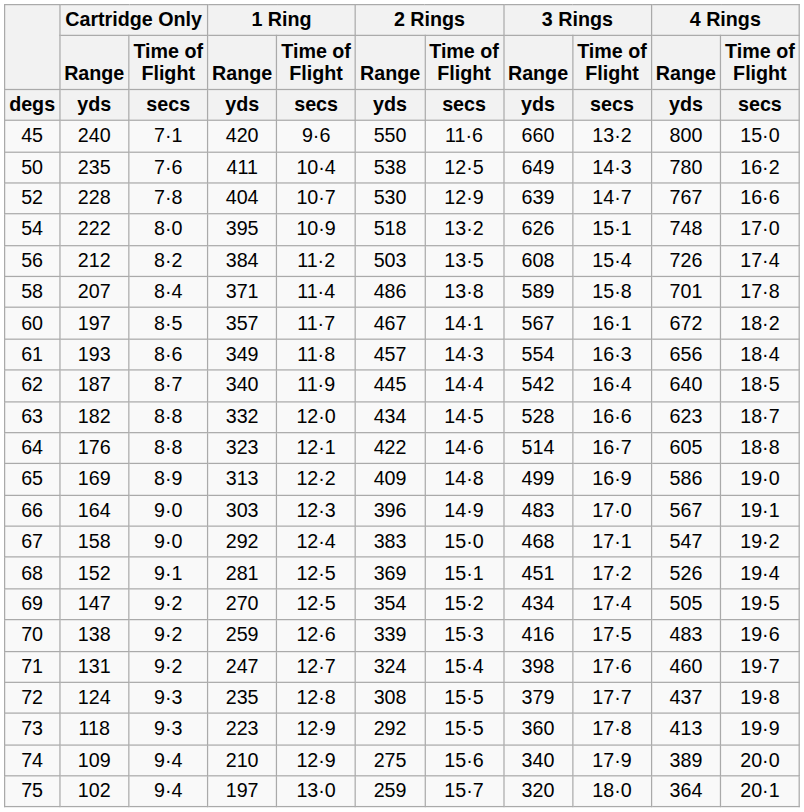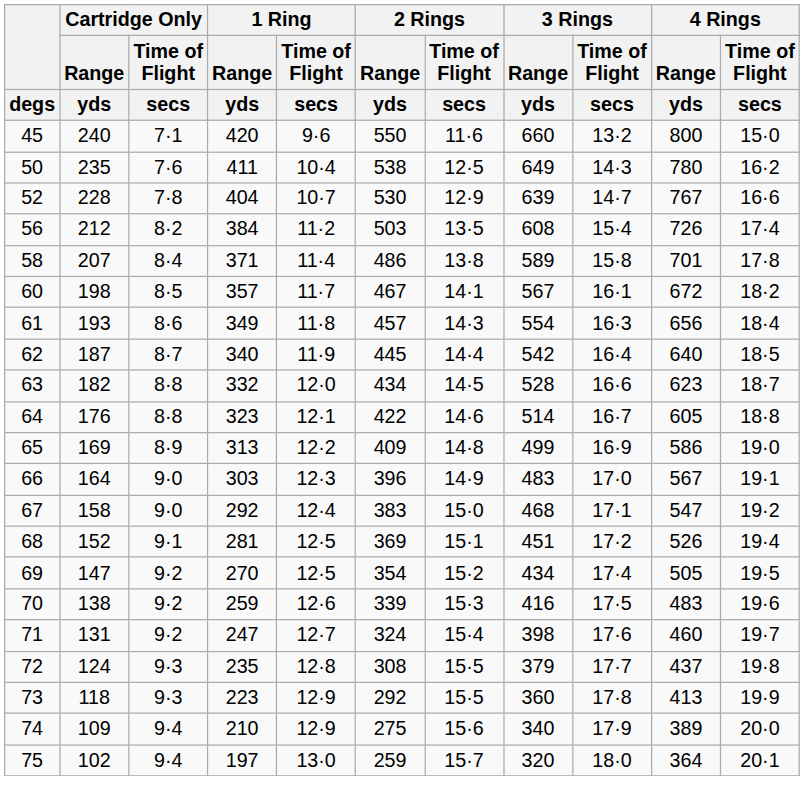- row: 54 | 222 | 8·0 | 395 | 10·9 | 518 | 13·2 | 626 | 15·1 | 748 | 17·0
60 | Cartridge Only / Range / yds: 197 -> 198
